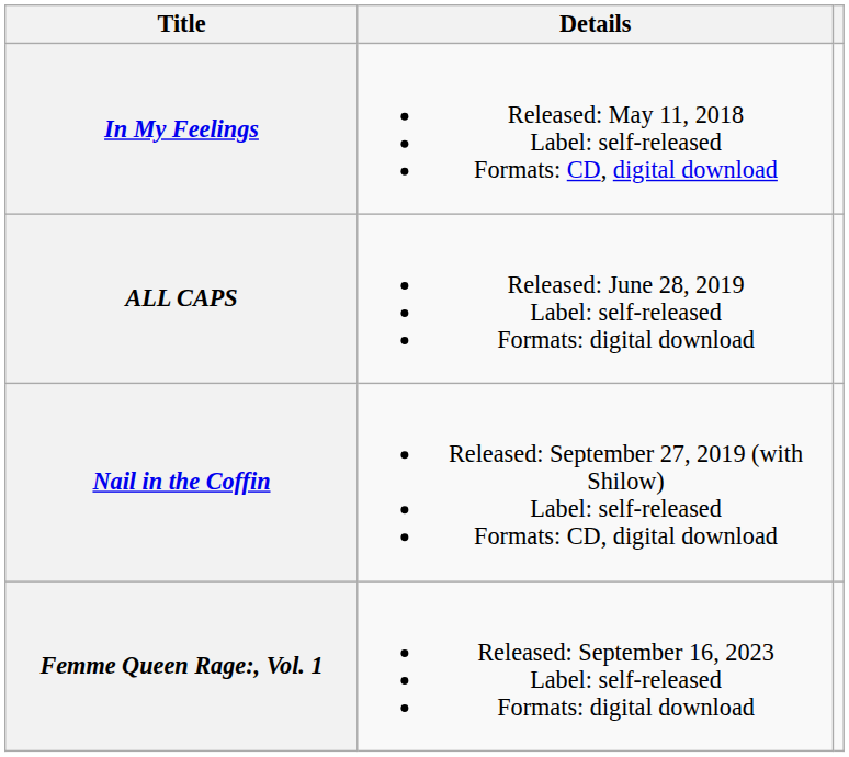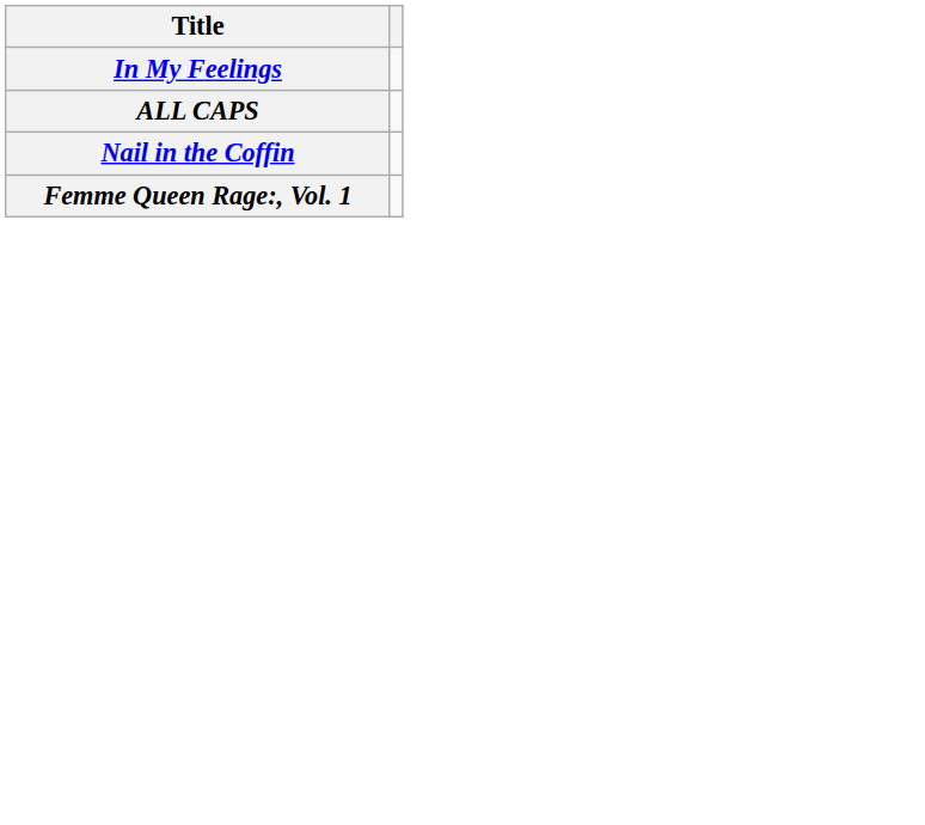- column: Details | Released: May 11, 2018 Label: self-released Formats: CD, digital download | Released: June 28, 2019 Label: self-released Formats: digital download | Released: September 27, 2019 (with Shilow) Label: self-released Formats: CD, digital download | Released: September 16, 2023 Label: self-released Formats: digital download
